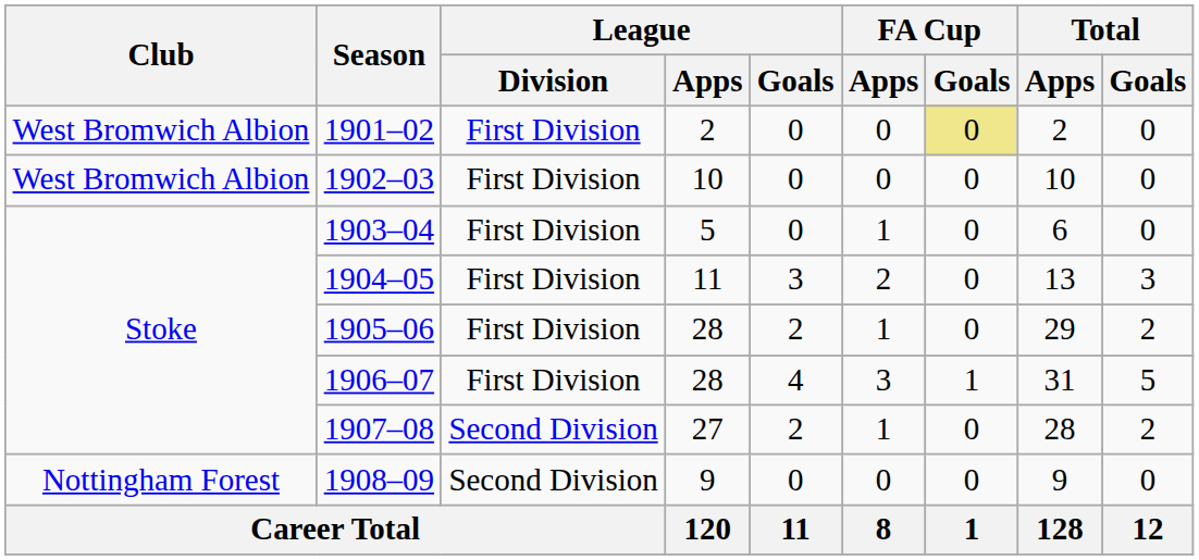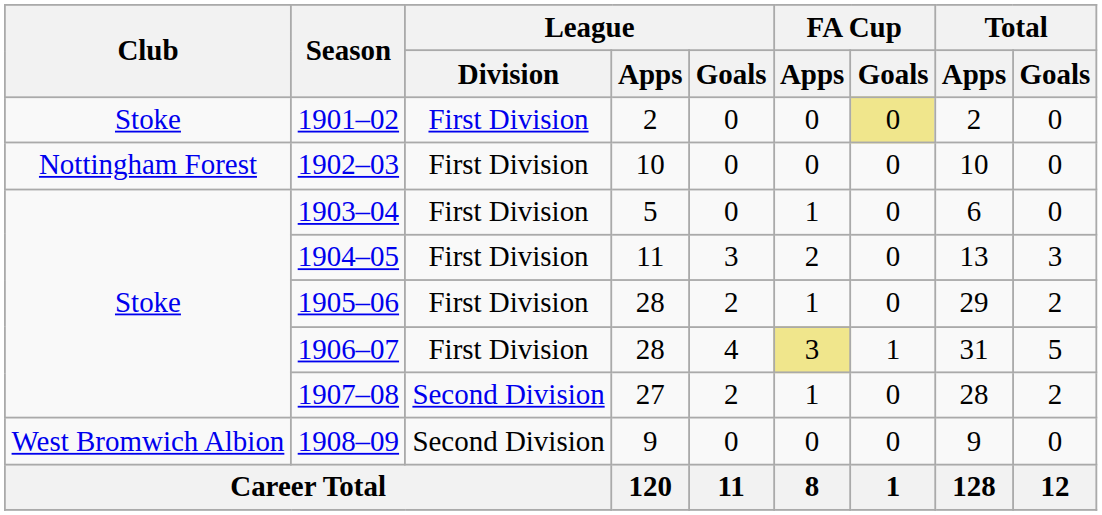1901–02 | Club: West Bromwich Albion -> Stoke
1902–03 | Club: West Bromwich Albion -> Nottingham Forest
1906–07 | FA Cup / Apps: no background -> khaki background
1908–09 | Club: Nottingham Forest -> West Bromwich Albion
